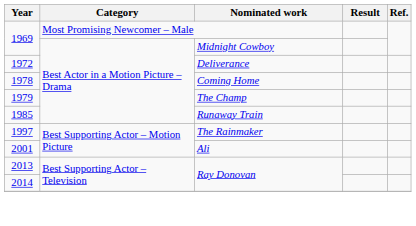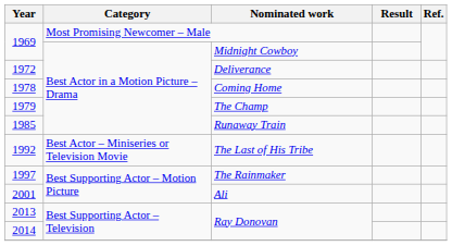+ row: 1992 | Best Actor – Miniseries or Television Movie | The Last of His Tribe
